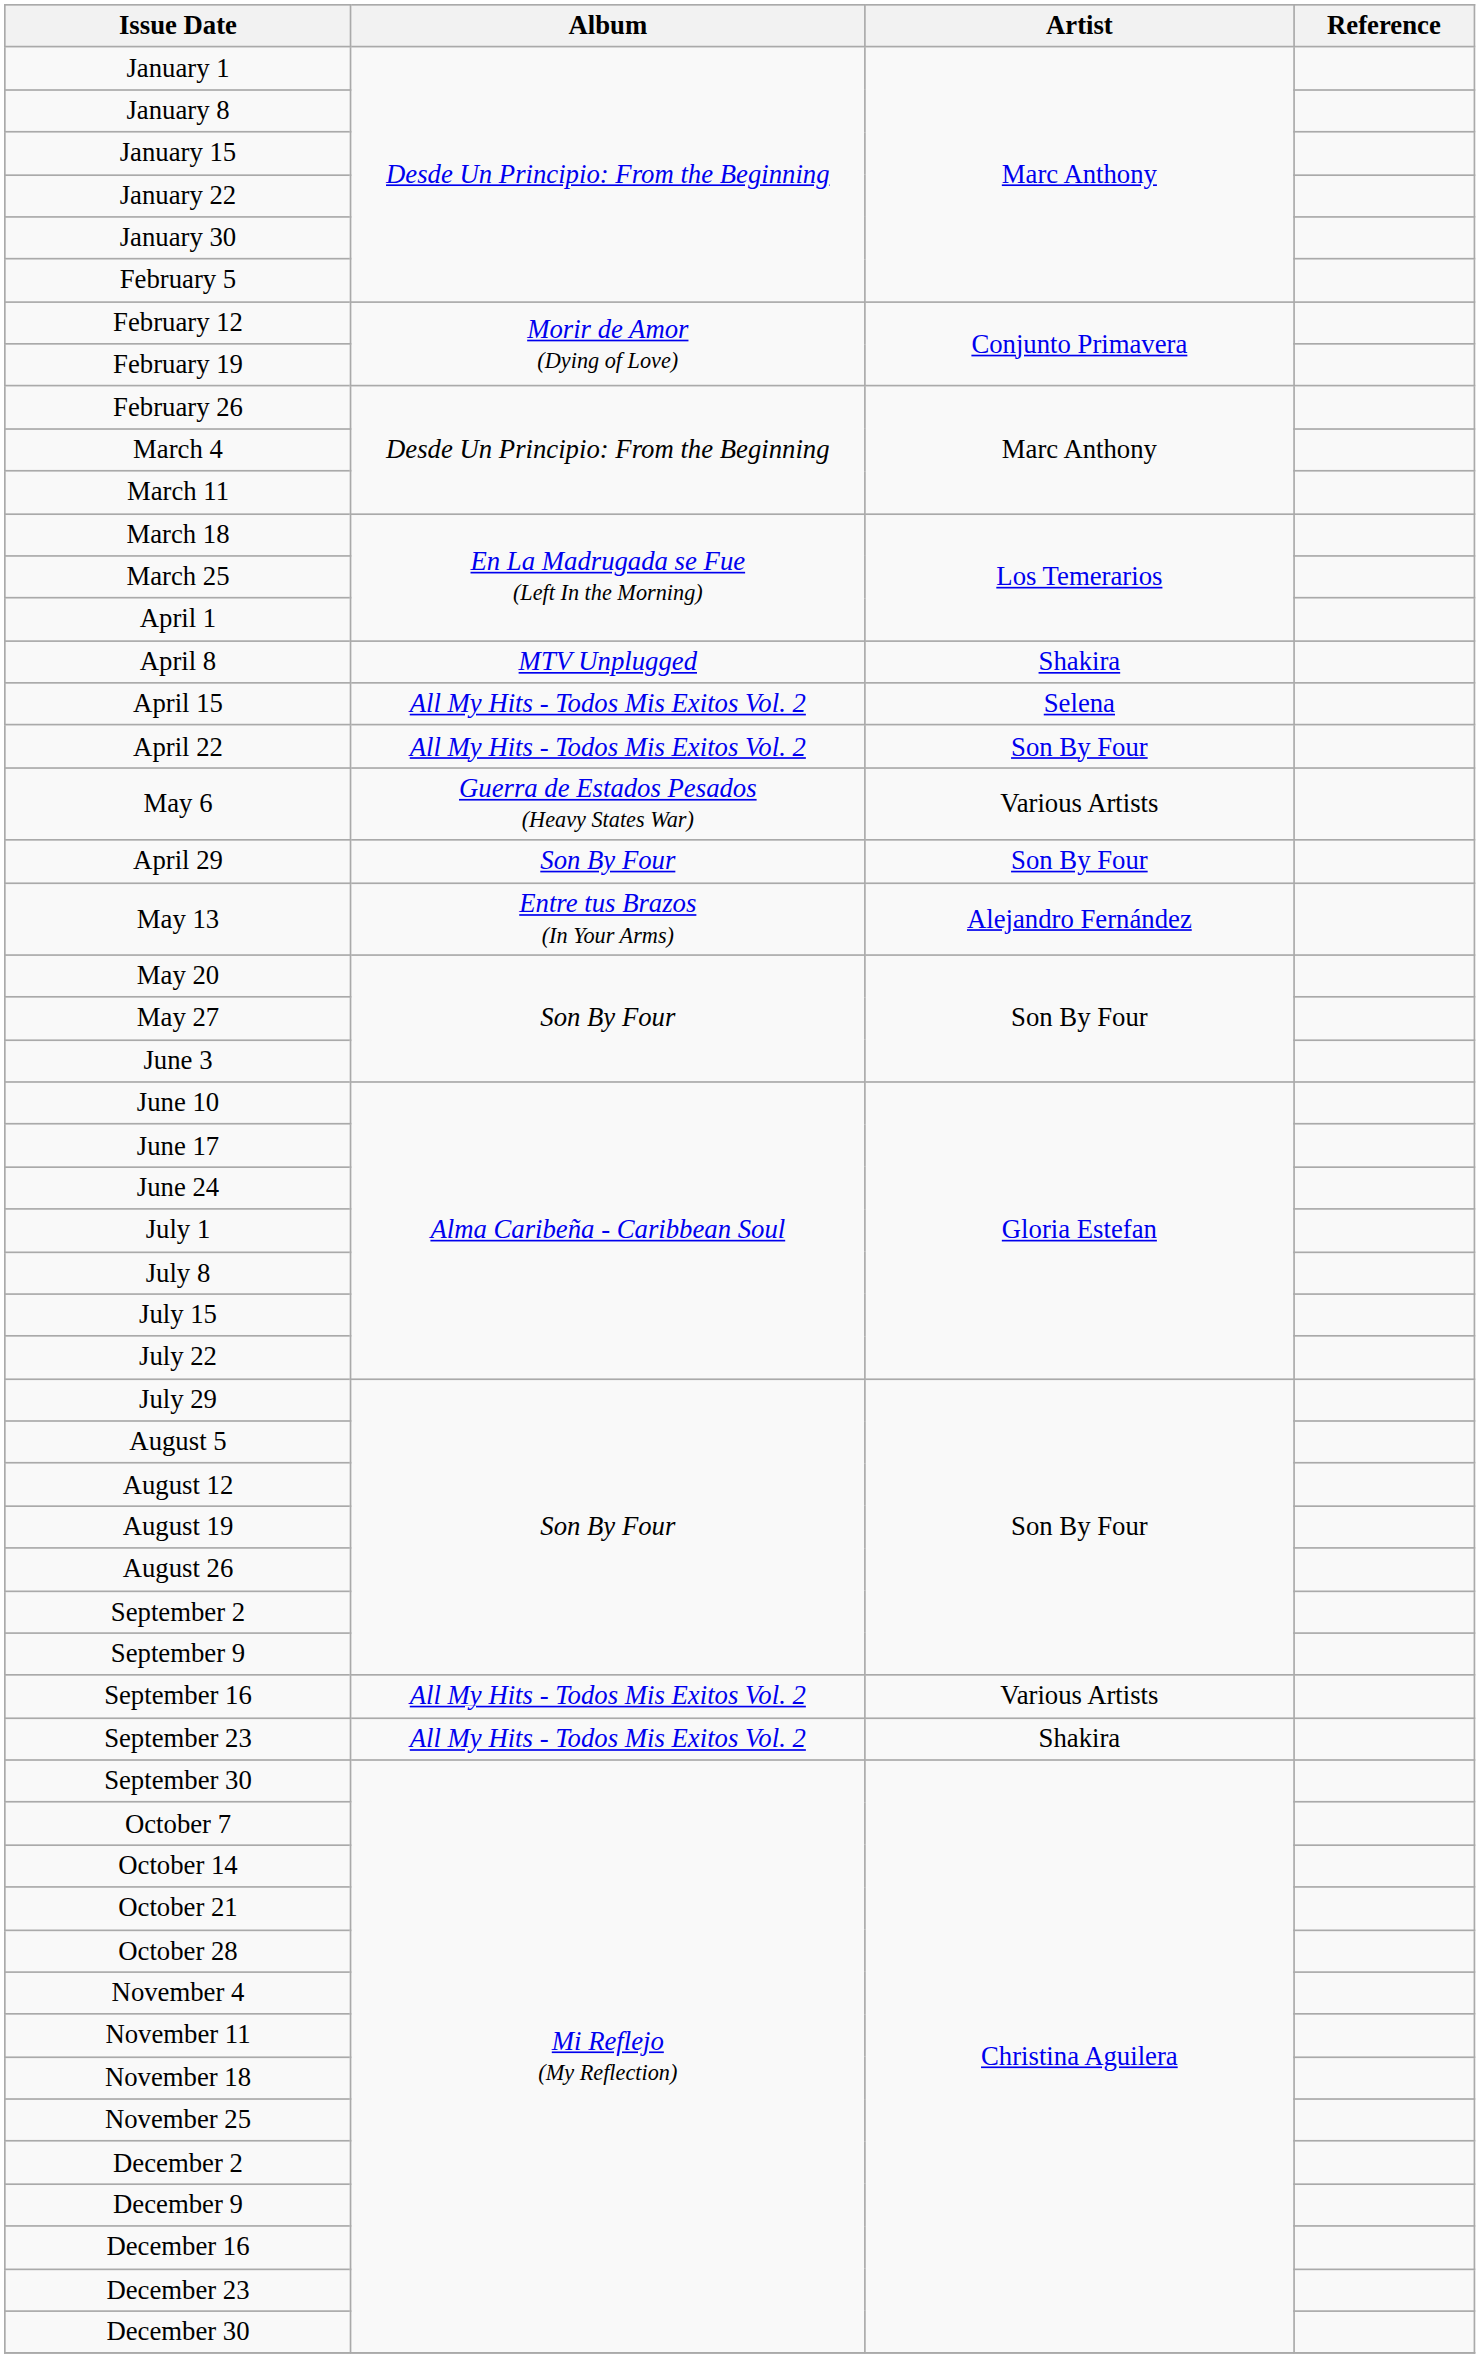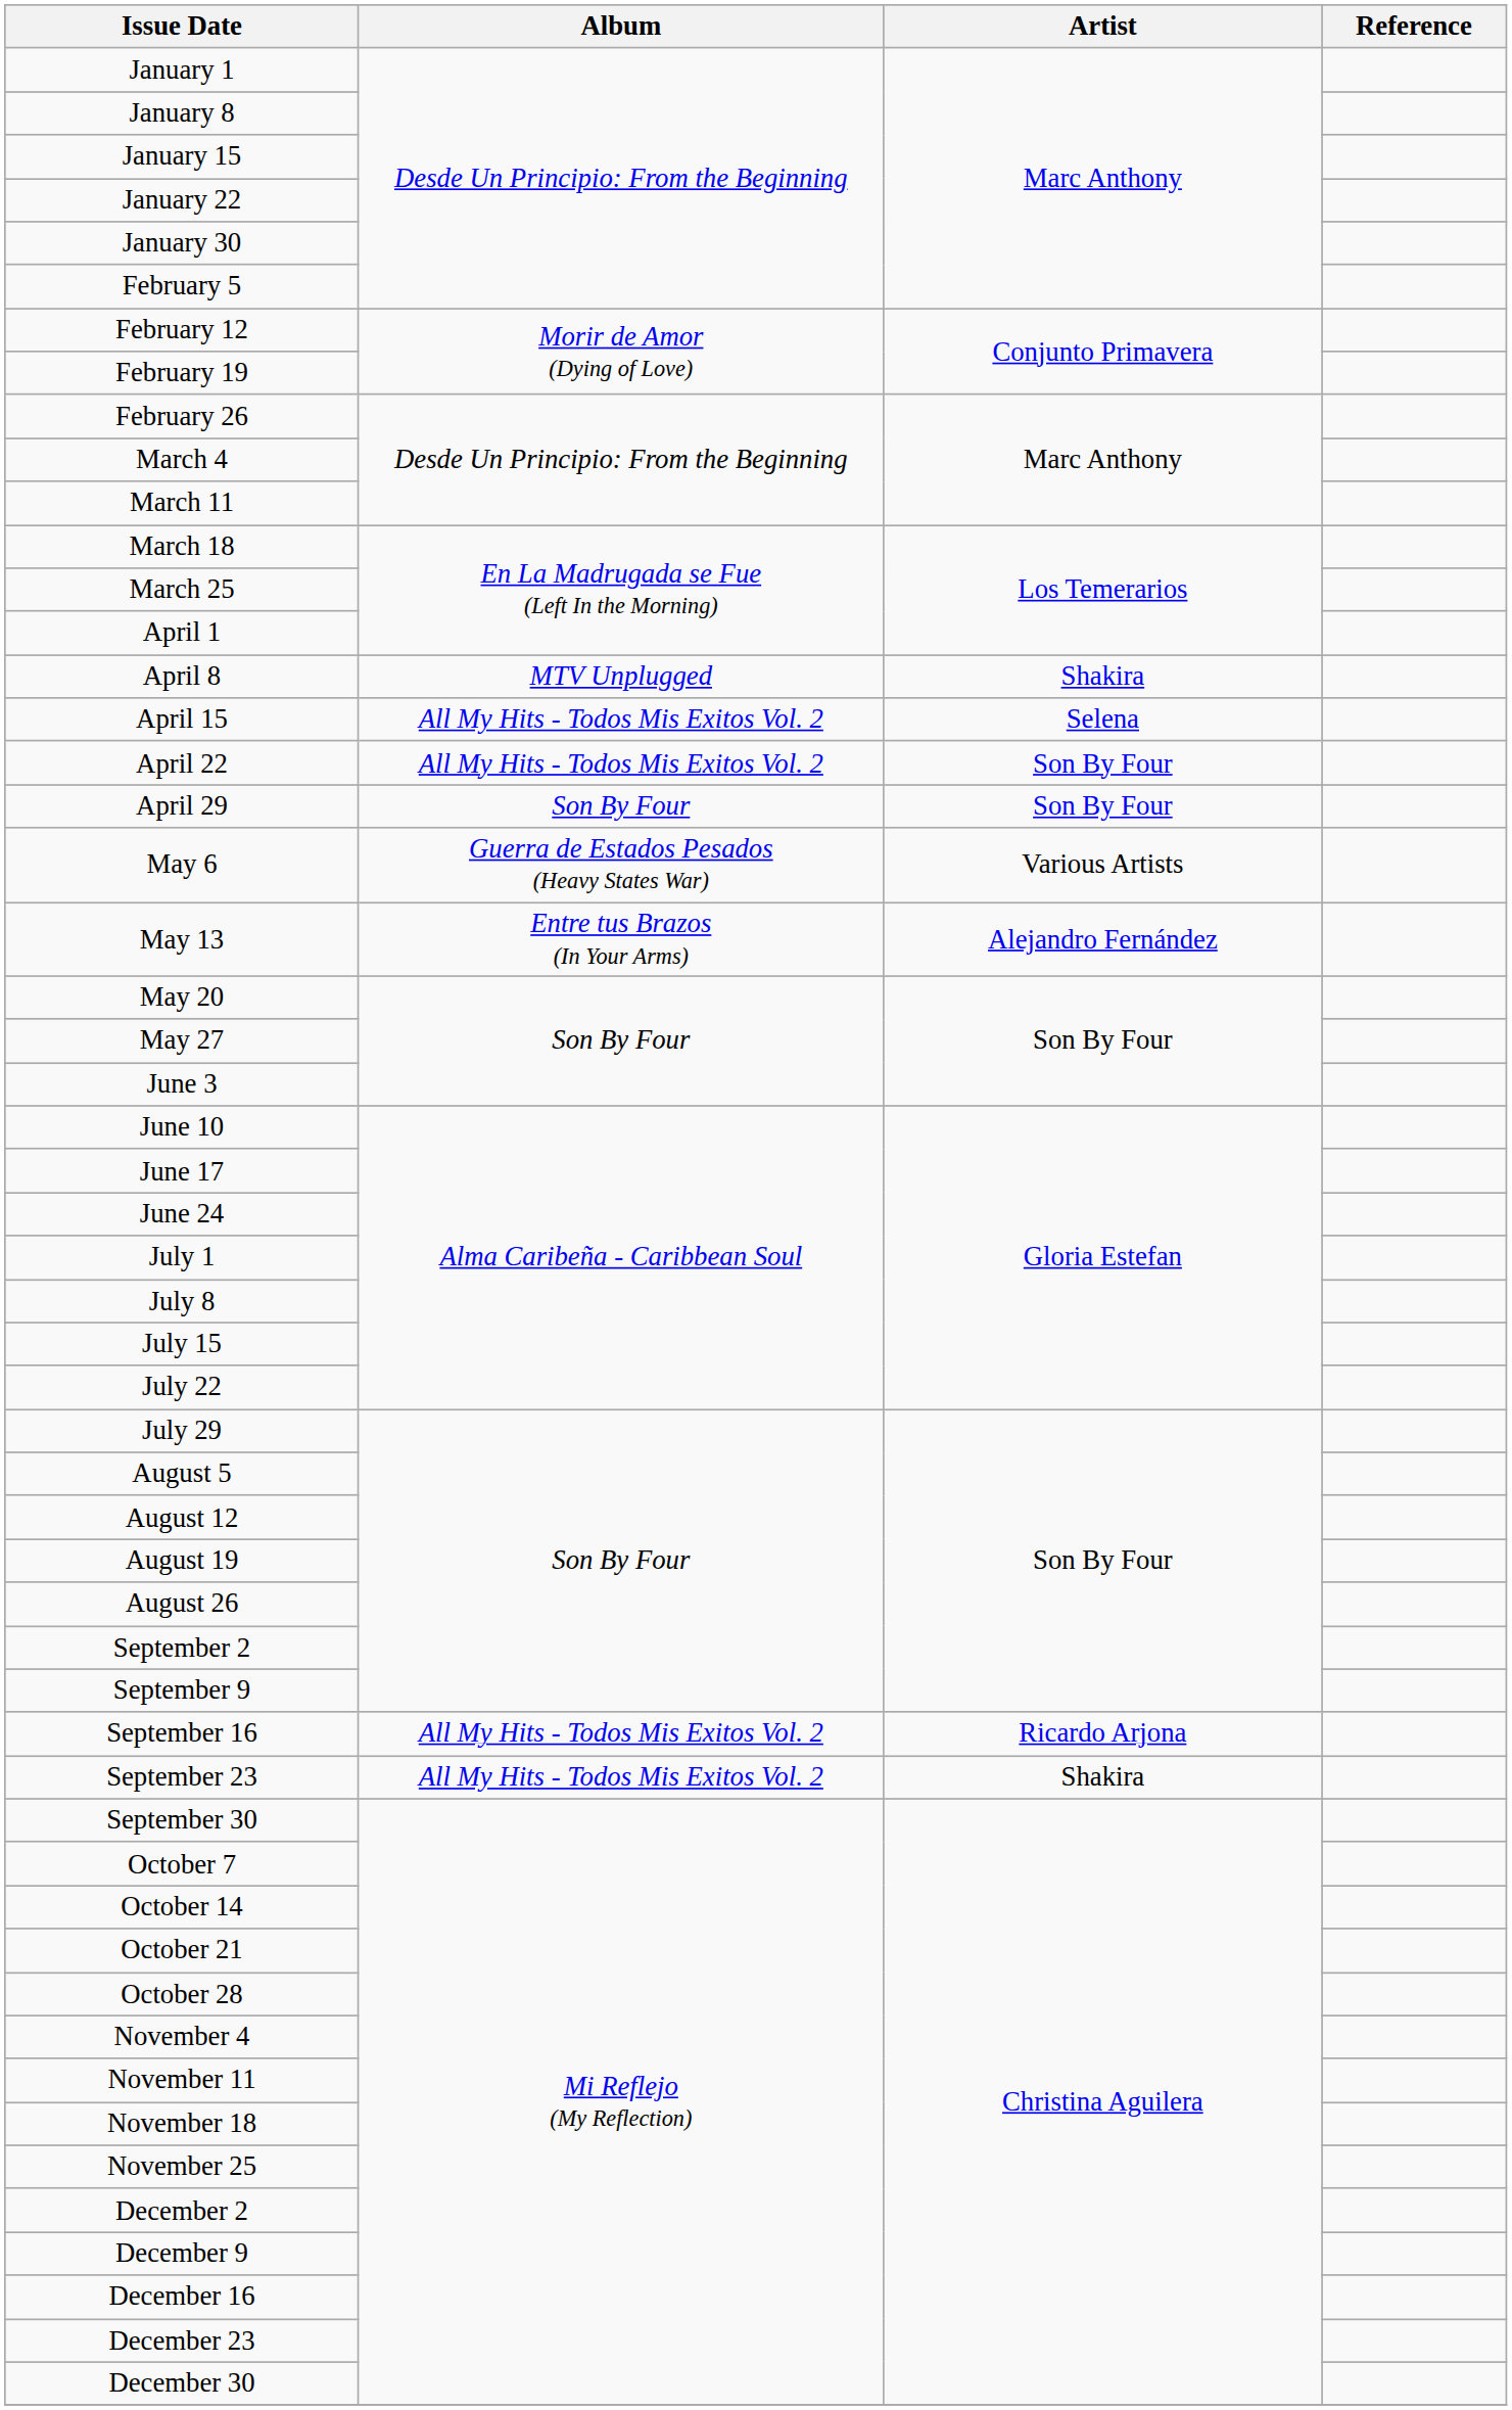rows swapped: April 29 <-> May 6
September 16 | Artist: Various Artists -> Ricardo Arjona
